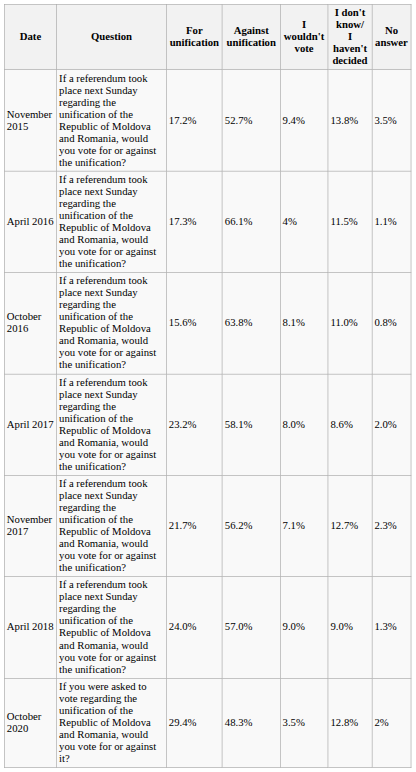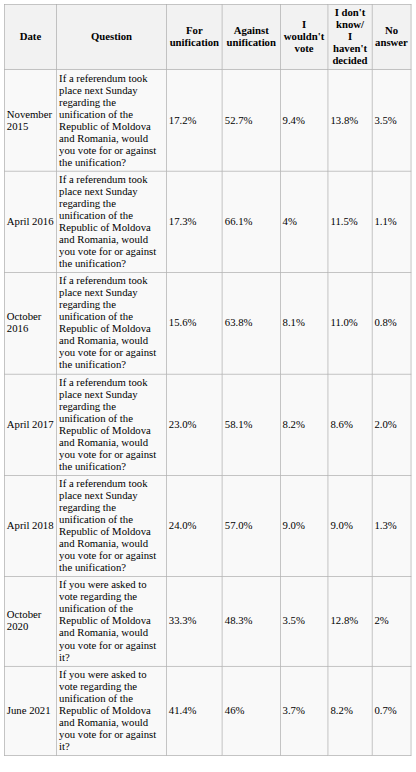April 2017 | For unification: 23.2% -> 23.0%
April 2017 | I wouldn't vote: 8.0% -> 8.2%
- row: November 2017 | If a referendum took place next Sunday regarding the unification of the Republic of Moldova and Romania, would you vote for or against the unification? | 21.7% | 56.2% | 7.1% | 12.7% | 2.3%
October 2020 | For unification: 29.4% -> 33.3%
+ row: June 2021 | If you were asked to vote regarding the unification of the Republic of Moldova and Romania, would you vote for or against it? | 41.4% | 46% | 3.7% | 8.2% | 0.7%
